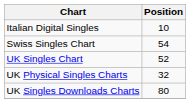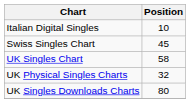Swiss Singles Chart | Position: 54 -> 45
UK Singles Chart | Position: 52 -> 58
